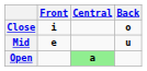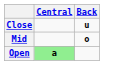- column: Front | i | e
Close | Back: o -> u
Mid | Back: u -> o
